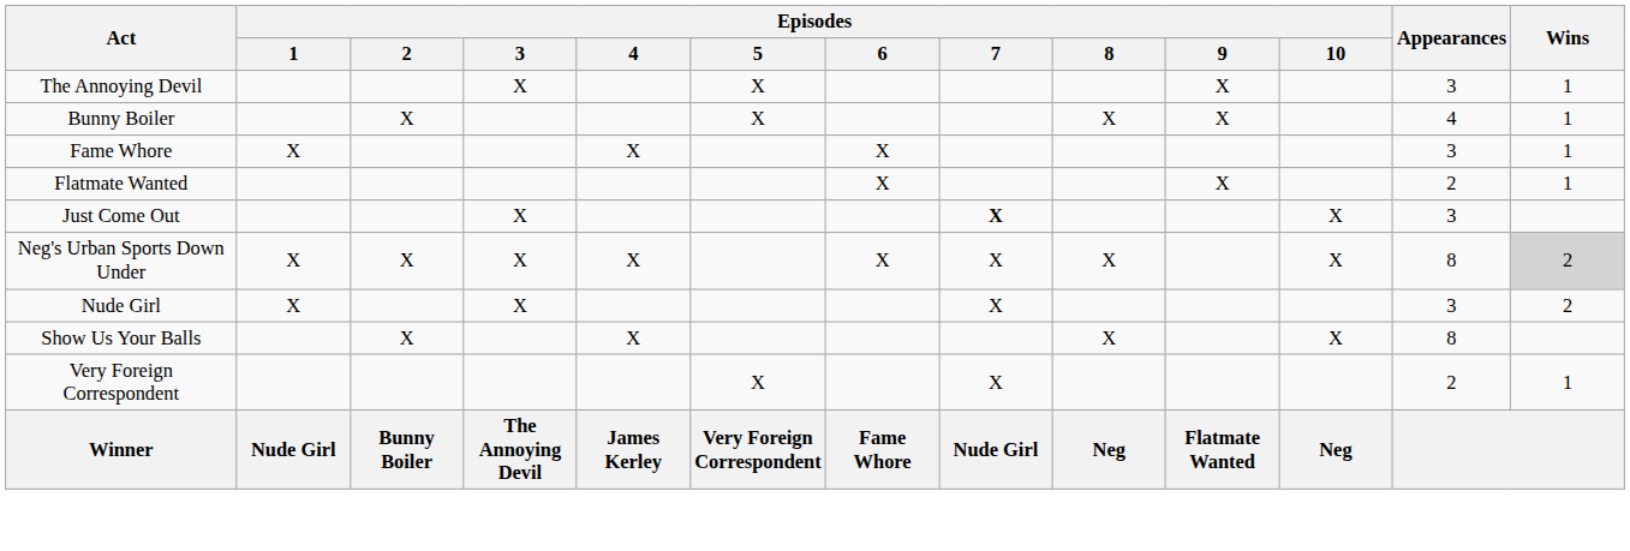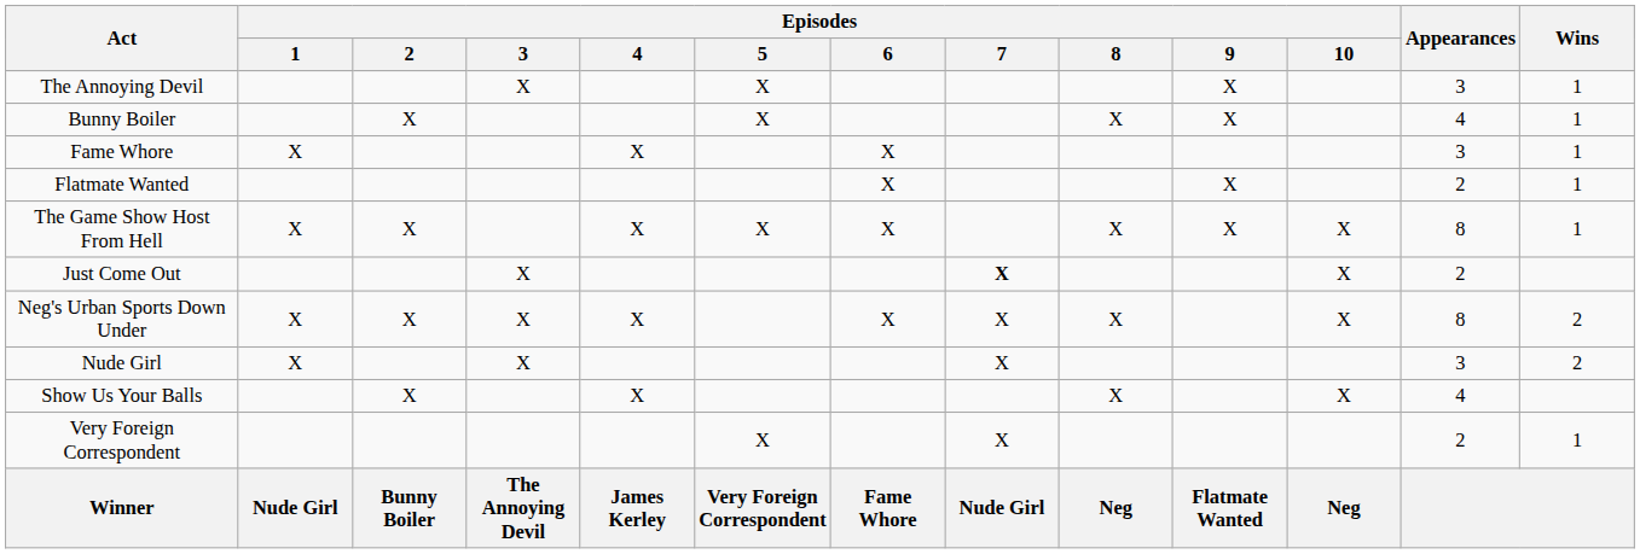+ row: The Game Show Host From Hell | X | X | X | X | X | X | X | X | 8 | 1
Just Come Out | Appearances: 3 -> 2
Neg's Urban Sports Down Under | Wins: lightgrey background -> no background
Show Us Your Balls | Appearances: 8 -> 4
